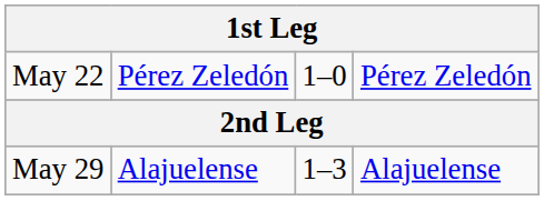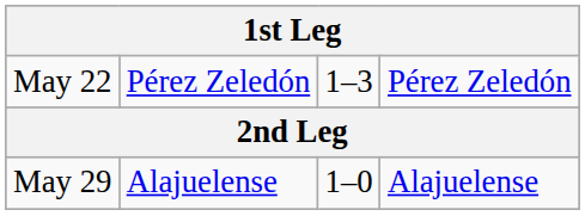May 22 | column 3: 1–0 -> 1–3
May 29 | column 3: 1–3 -> 1–0
